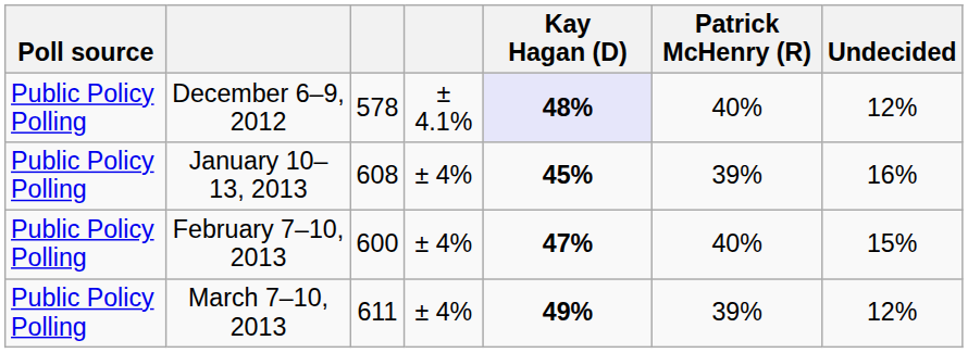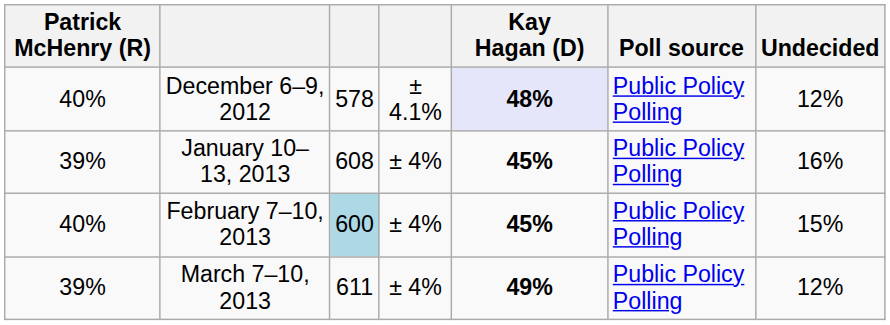columns swapped: Poll source <-> Patrick McHenry (R)
February 7–10, 2013 | column 3: no background -> lightblue background
February 7–10, 2013 | Kay Hagan (D): 47% -> 45%
